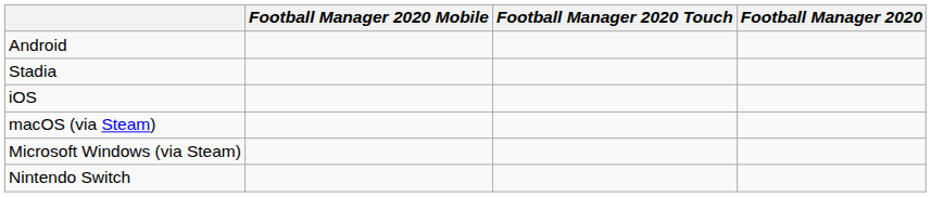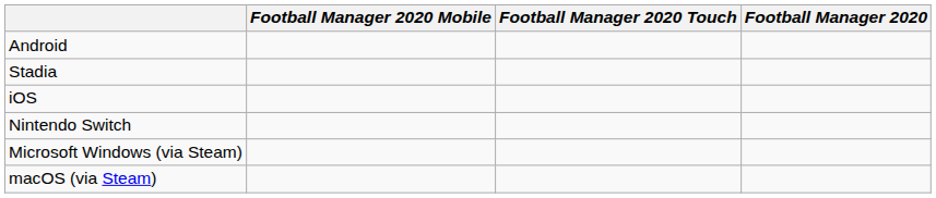rows swapped: macOS (via Steam) <-> Nintendo Switch
